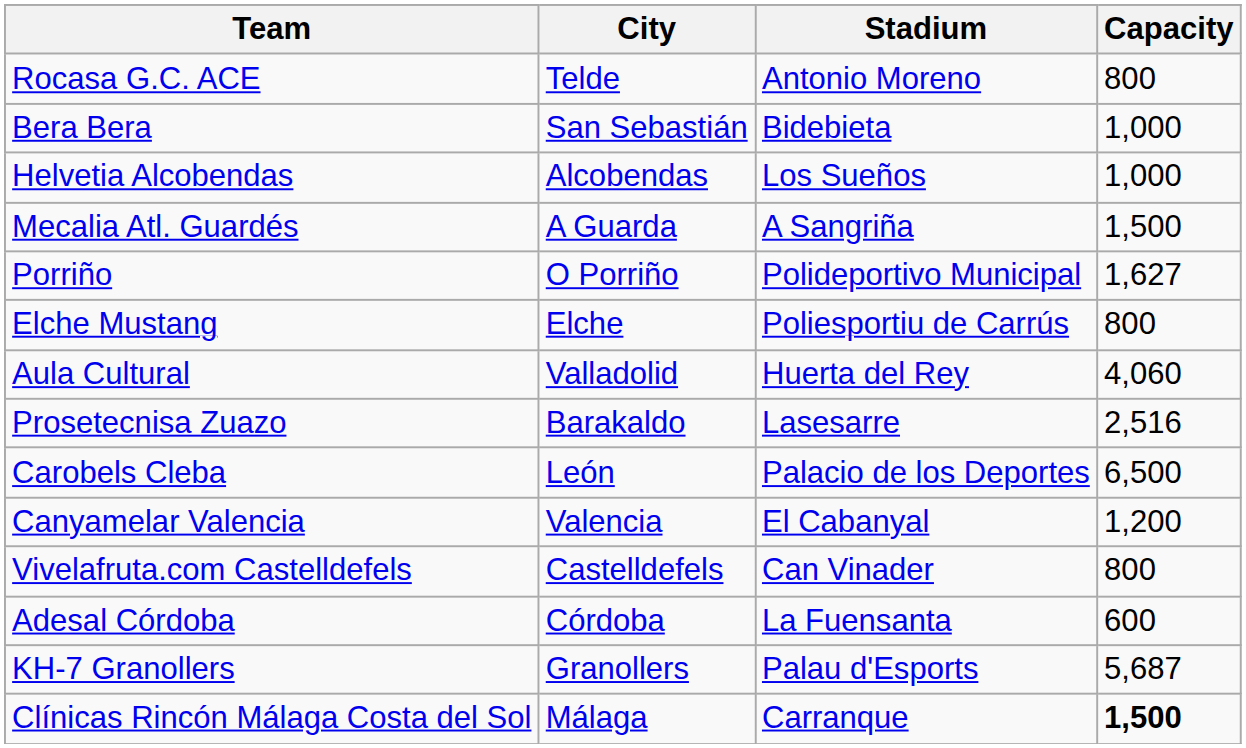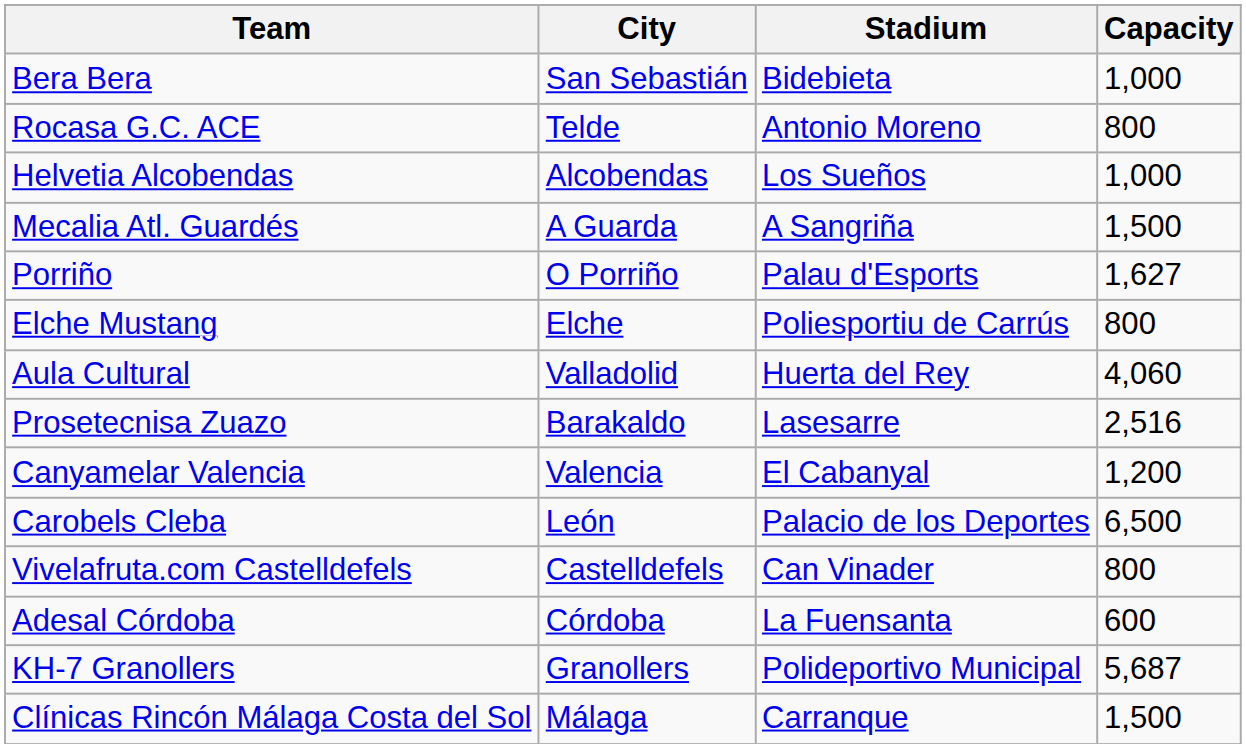rows swapped: Bera Bera <-> Rocasa G.C. ACE
Porriño | Stadium: Polideportivo Municipal -> Palau d'Esports
rows swapped: Canyamelar Valencia <-> Carobels Cleba
KH-7 Granollers | Stadium: Palau d'Esports -> Polideportivo Municipal
Clínicas Rincón Málaga Costa del Sol | Capacity: bold -> normal
